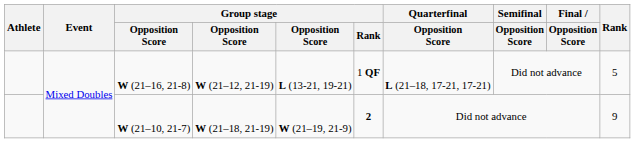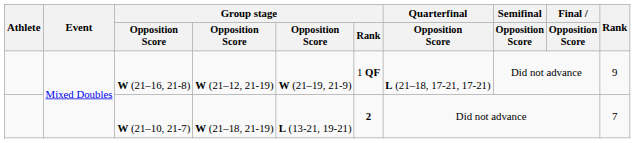W (21–16, 21-8) | column 5: L (13-21, 19-21) -> W (21–19, 21-9)
W (21–16, 21-8) | Rank: 5 -> 9
W (21–10, 21-7) | column 5: W (21–19, 21-9) -> L (13-21, 19-21)
W (21–10, 21-7) | Rank: 9 -> 7
